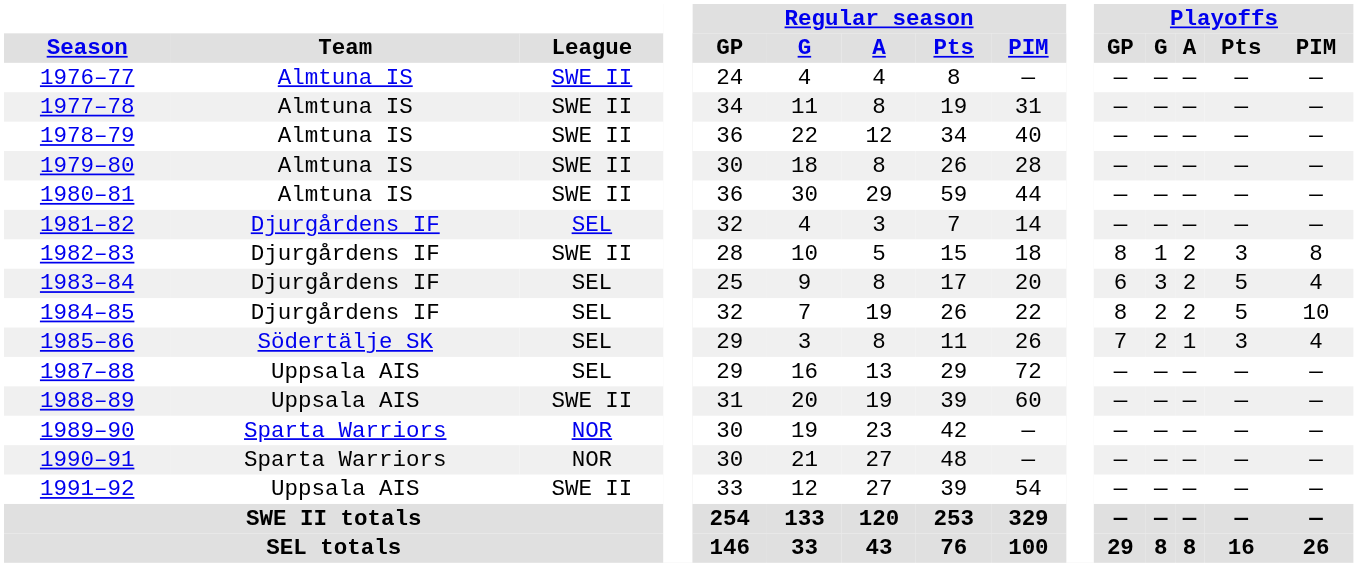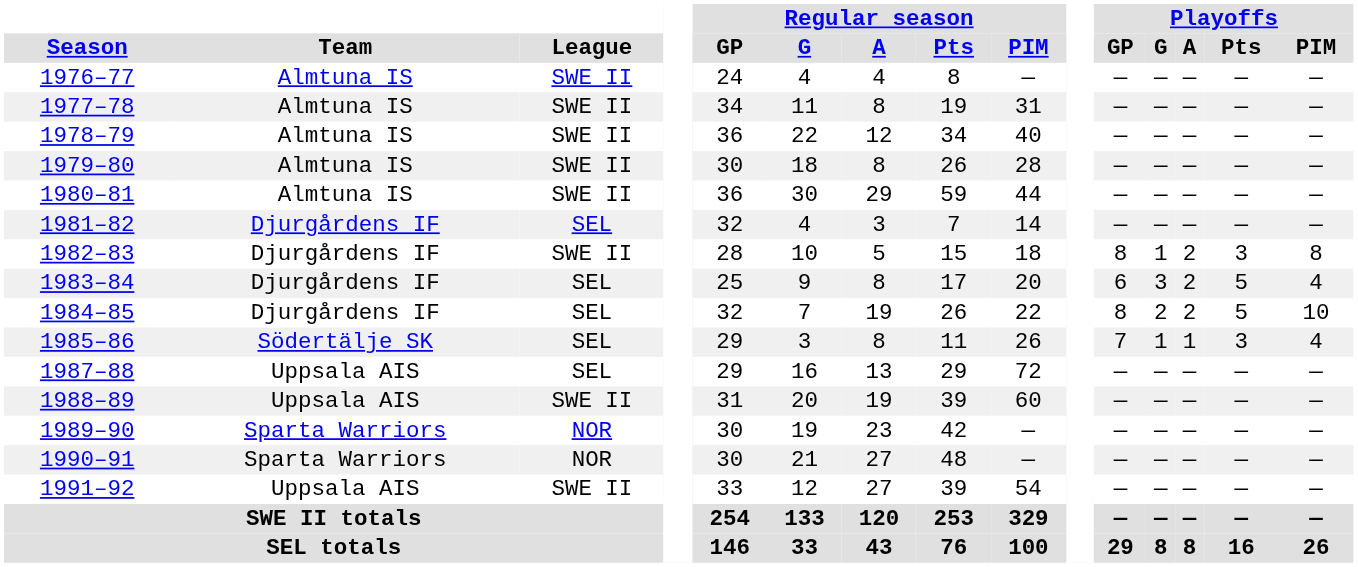1985–86 | Playoffs / G: 2 -> 1
